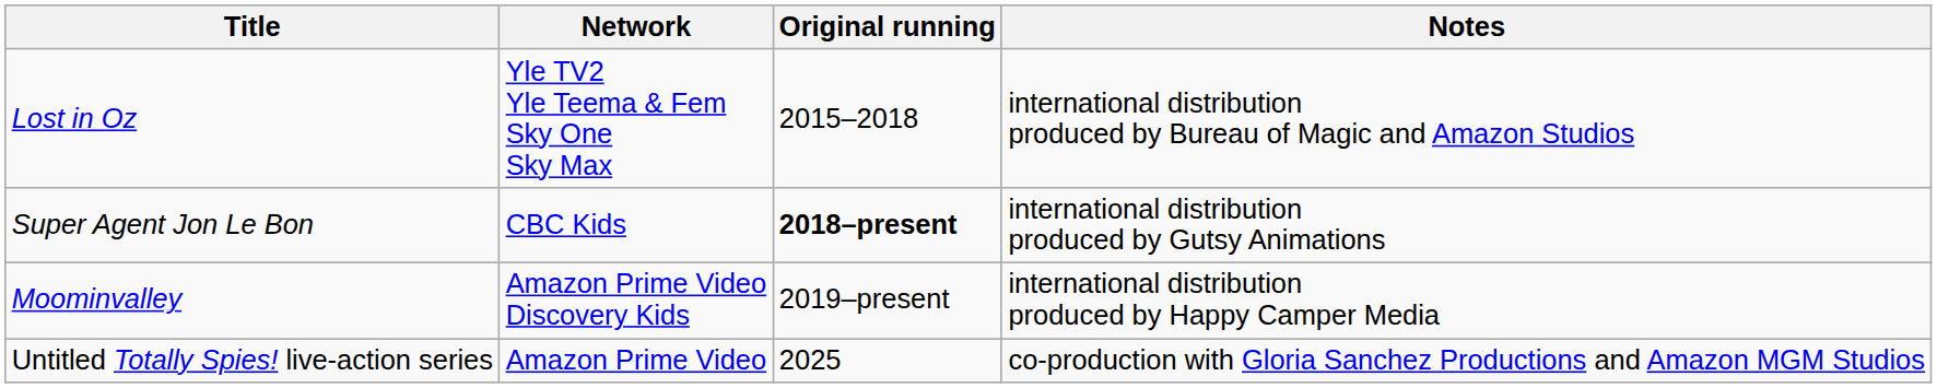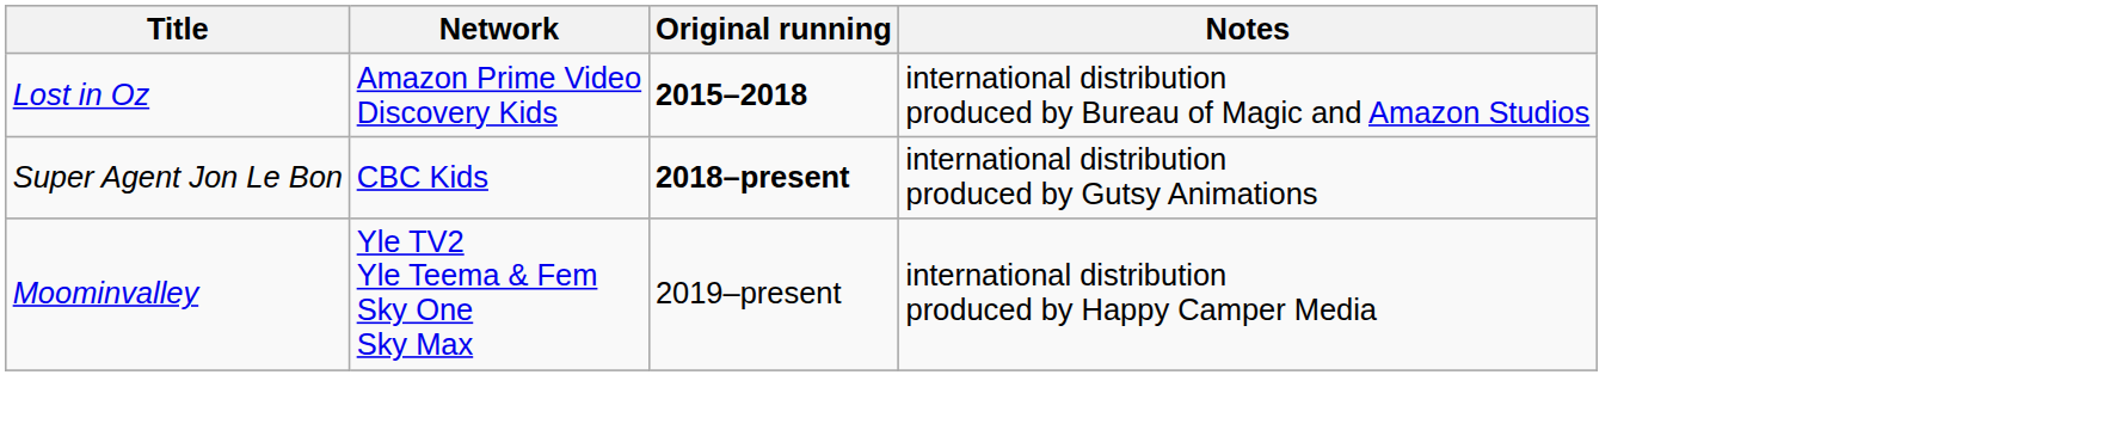Lost in Oz | Network: Yle TV2 Yle Teema & Fem Sky One Sky Max -> Amazon Prime Video Discovery Kids
Lost in Oz | Original running: normal -> bold
Moominvalley | Network: Amazon Prime Video Discovery Kids -> Yle TV2 Yle Teema & Fem Sky One Sky Max
- row: Untitled Totally Spies! live-action series | Amazon Prime Video | 2025 | co-production with Gloria Sanchez Productions and Amazon MGM Studios
